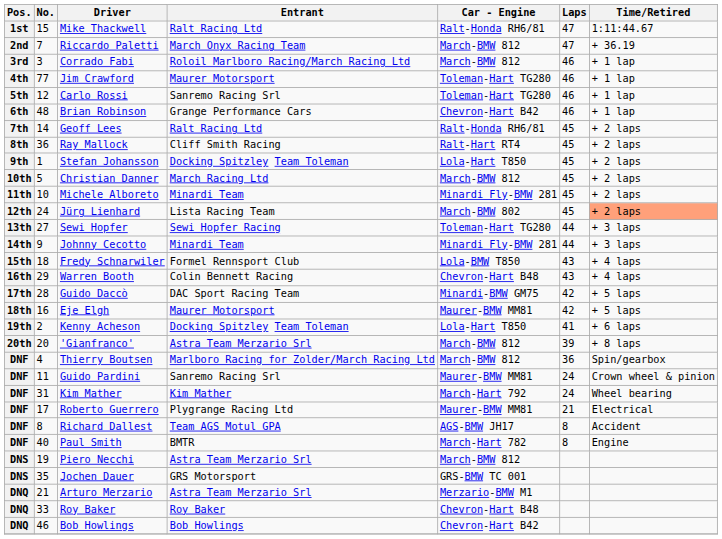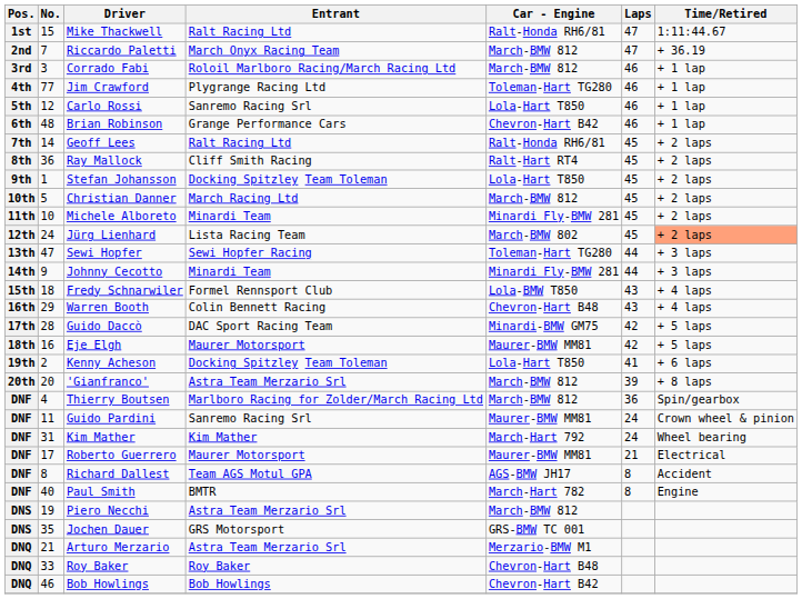Jim Crawford | Entrant: Maurer Motorsport -> Plygrange Racing Ltd
Carlo Rossi | Car - Engine: Toleman-Hart TG280 -> Lola-Hart T850
Sewi Hopfer | No.: 27 -> 47
Roberto Guerrero | Entrant: Plygrange Racing Ltd -> Maurer Motorsport
